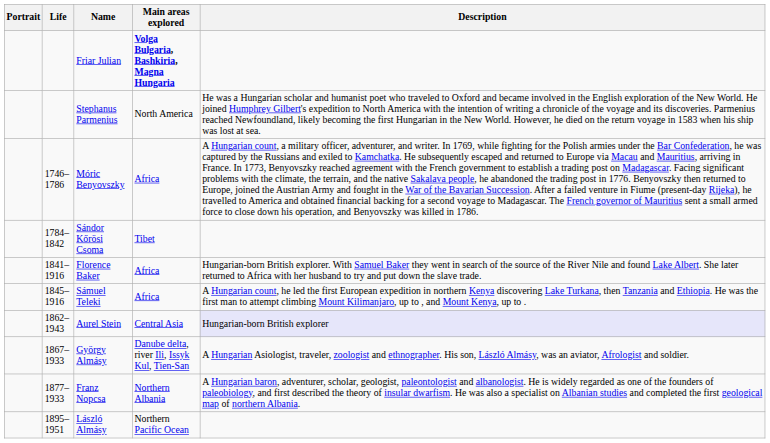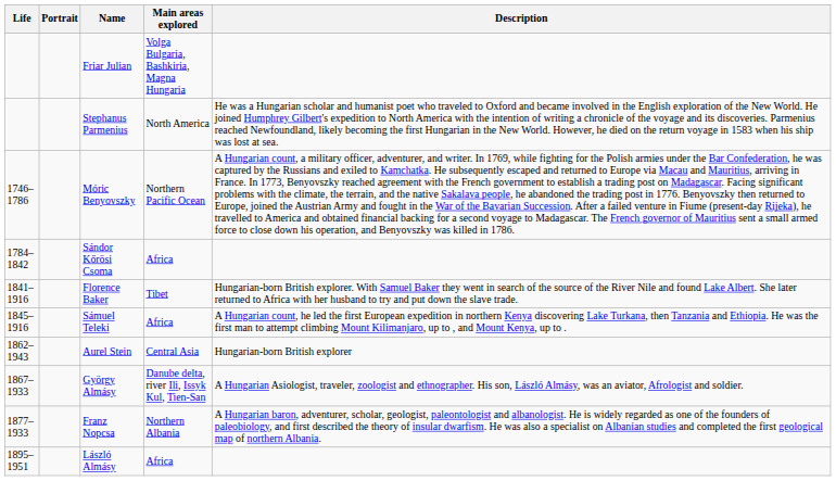columns swapped: Life <-> Portrait
Friar Julian | Main areas explored: bold -> normal
Móric Benyovszky | Main areas explored: Africa -> Northern Pacific Ocean
Sándor Kőrösi Csoma | Main areas explored: Tibet -> Africa
Florence Baker | Main areas explored: Africa -> Tibet
Aurel Stein | Description: lavender background -> no background
László Almásy | Main areas explored: Northern Pacific Ocean -> Africa
